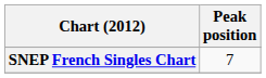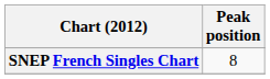SNEP French Singles Chart | Peak position: 7 -> 8
